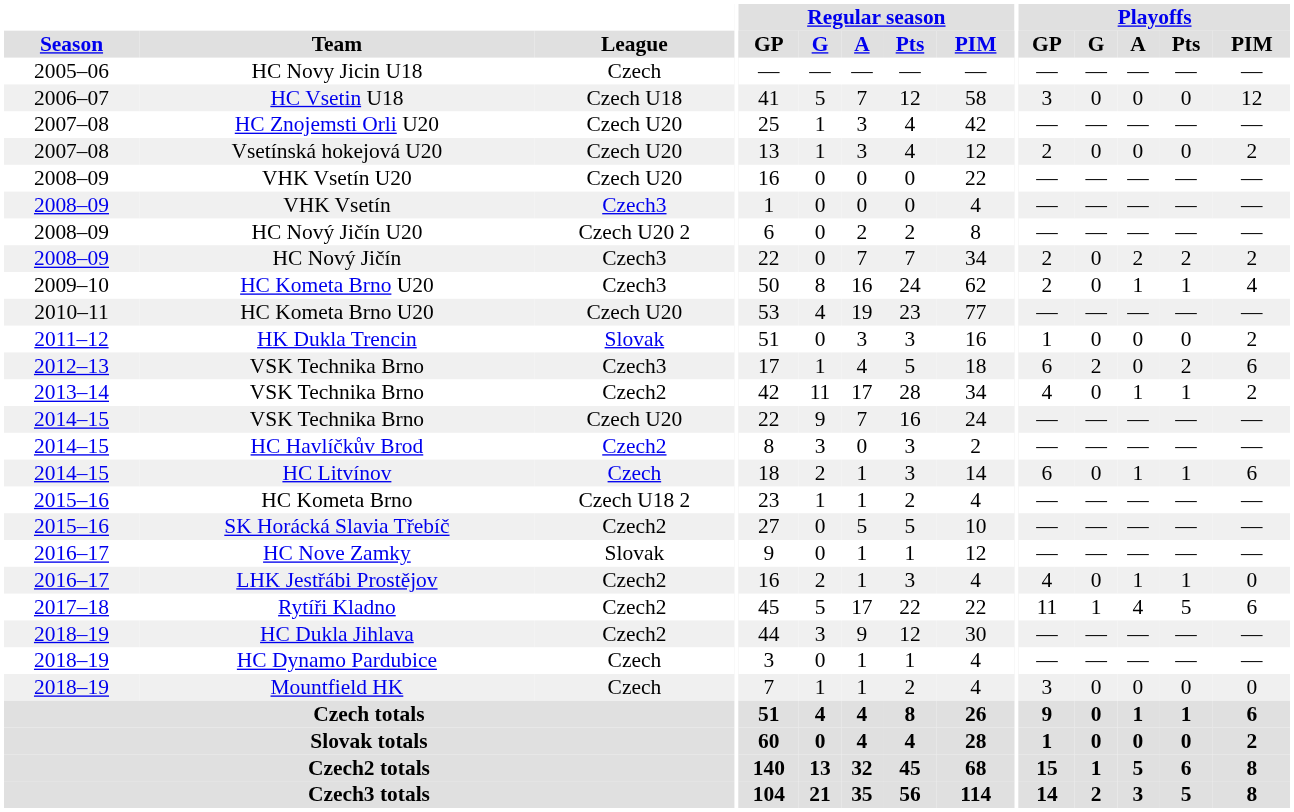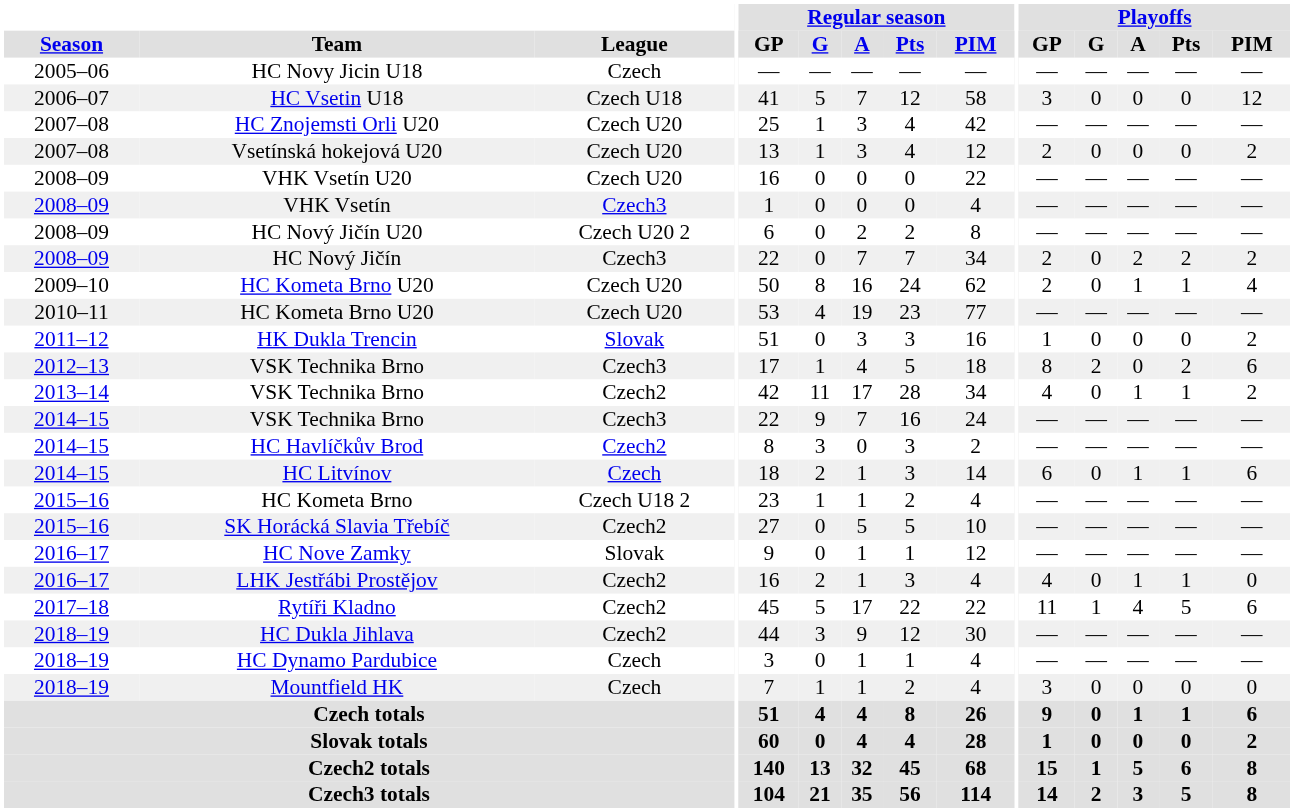2009–10 / HC Kometa Brno U20 | League: Czech3 -> Czech U20
2012–13 / VSK Technika Brno | Playoffs / GP: 6 -> 8
2014–15 / VSK Technika Brno | League: Czech U20 -> Czech3
